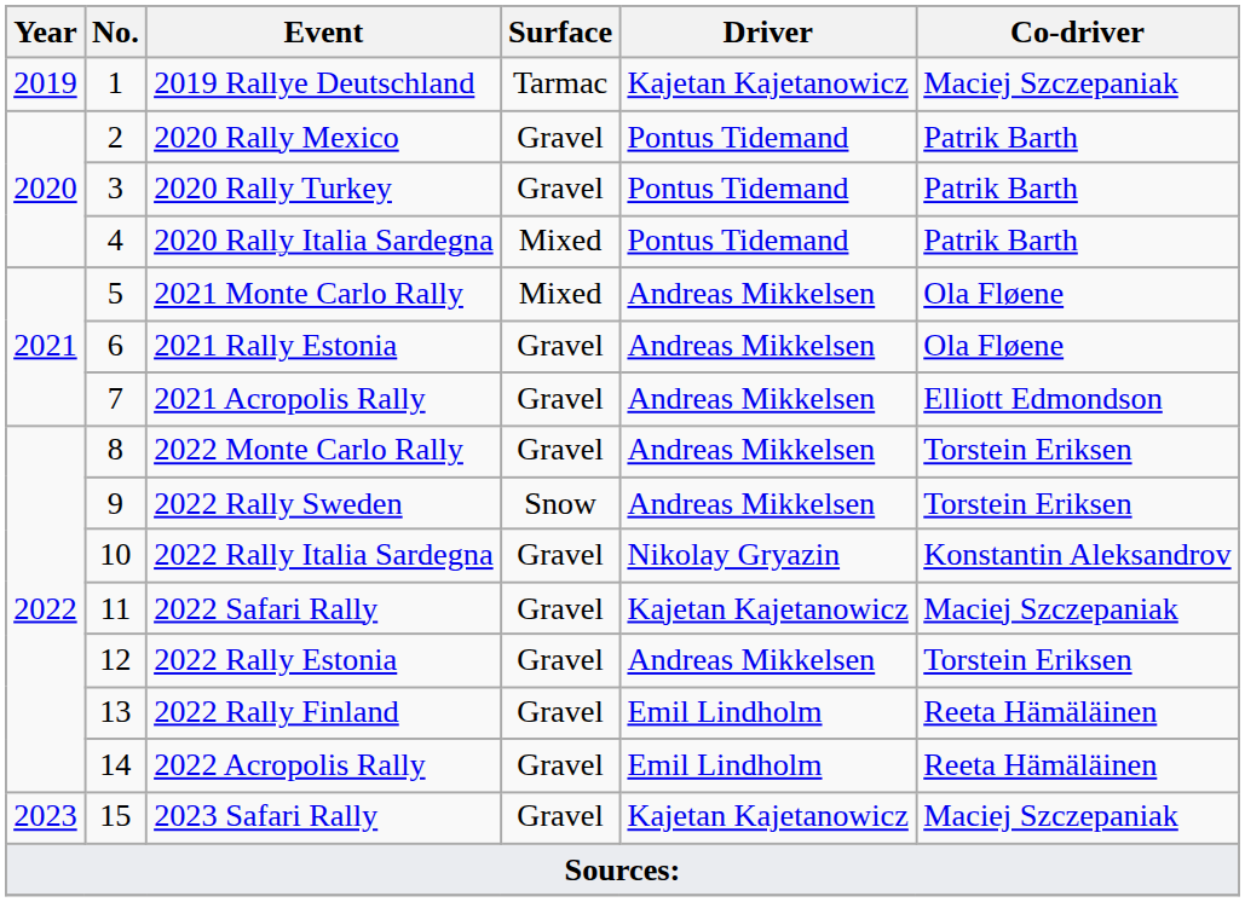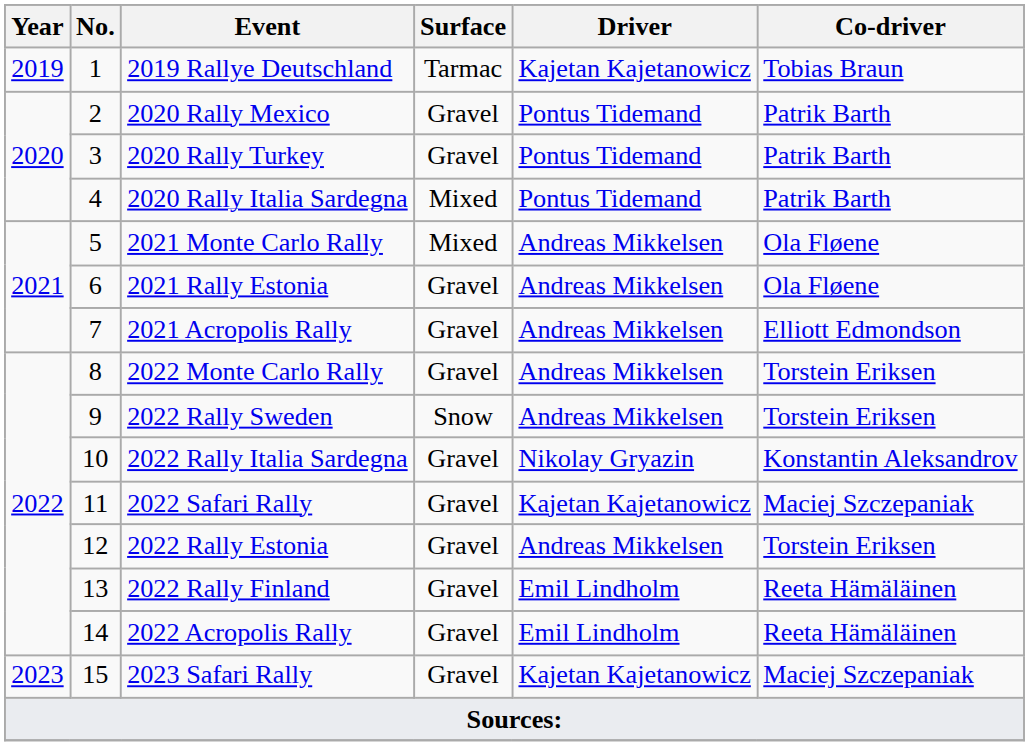2019 Rallye Deutschland | Co-driver: Maciej Szczepaniak -> Tobias Braun
